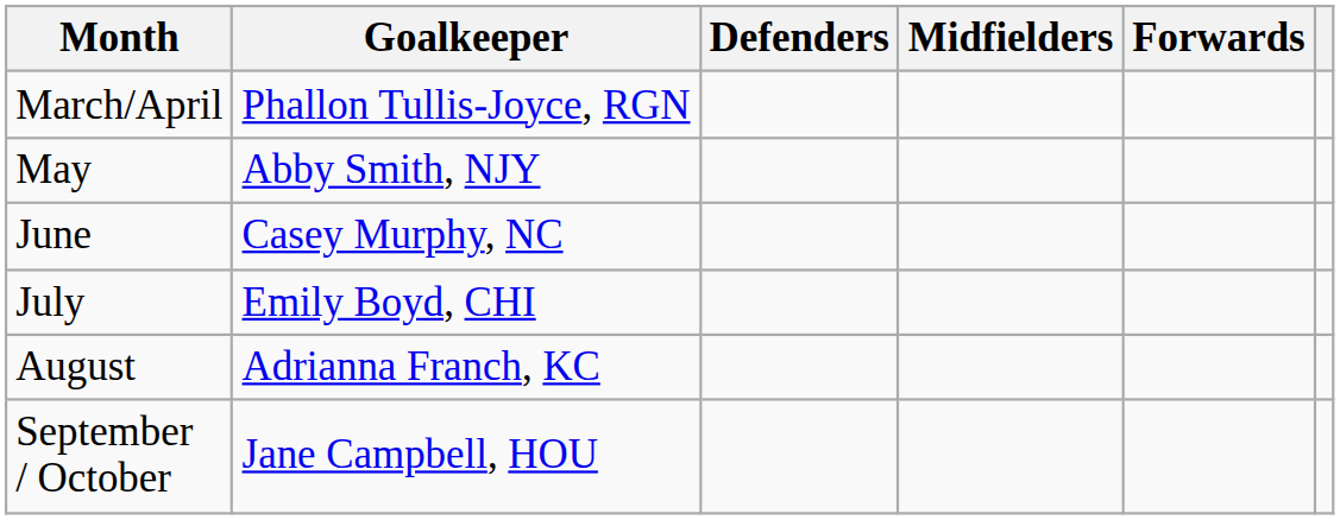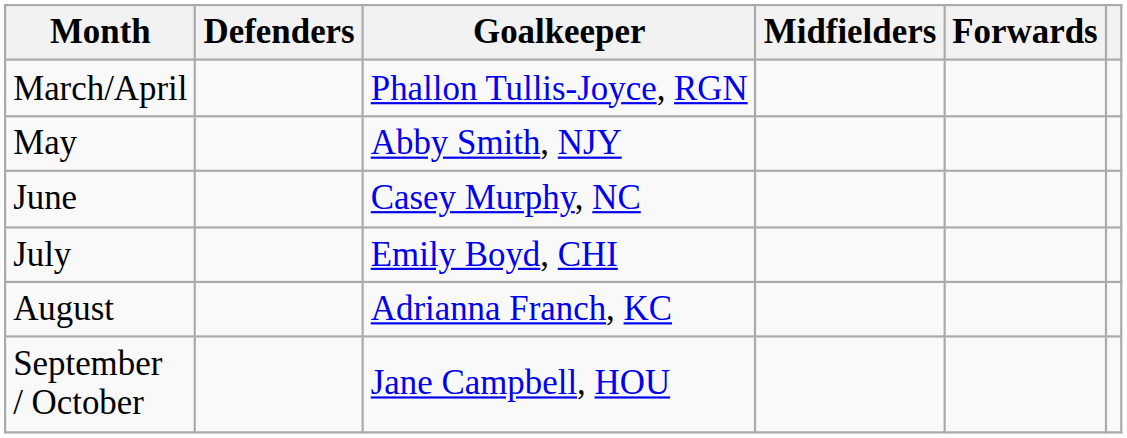columns swapped: Goalkeeper <-> Defenders
